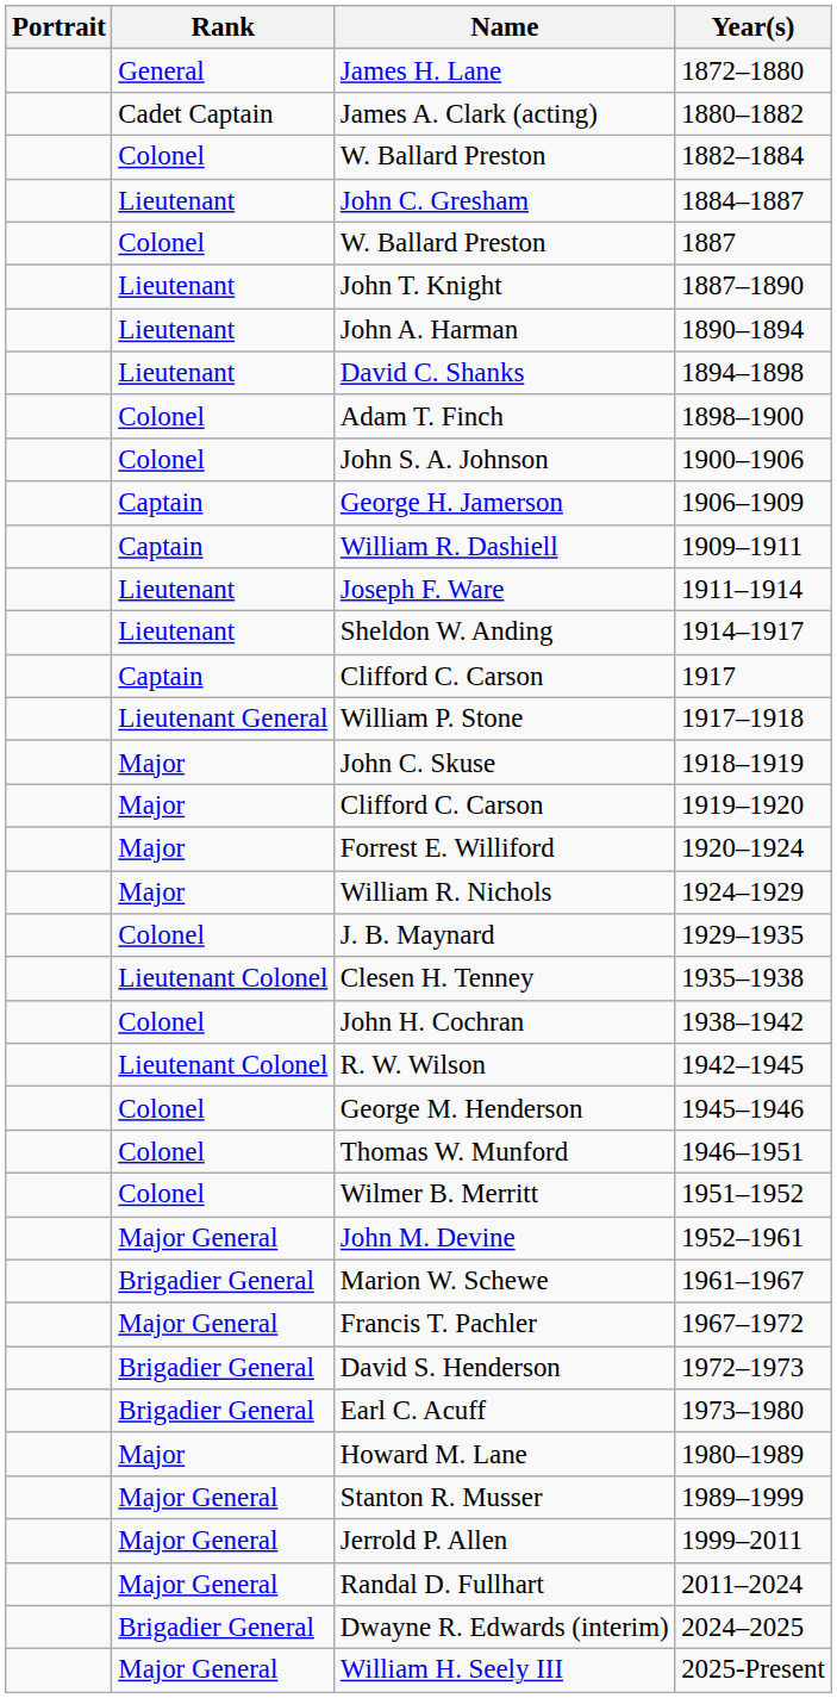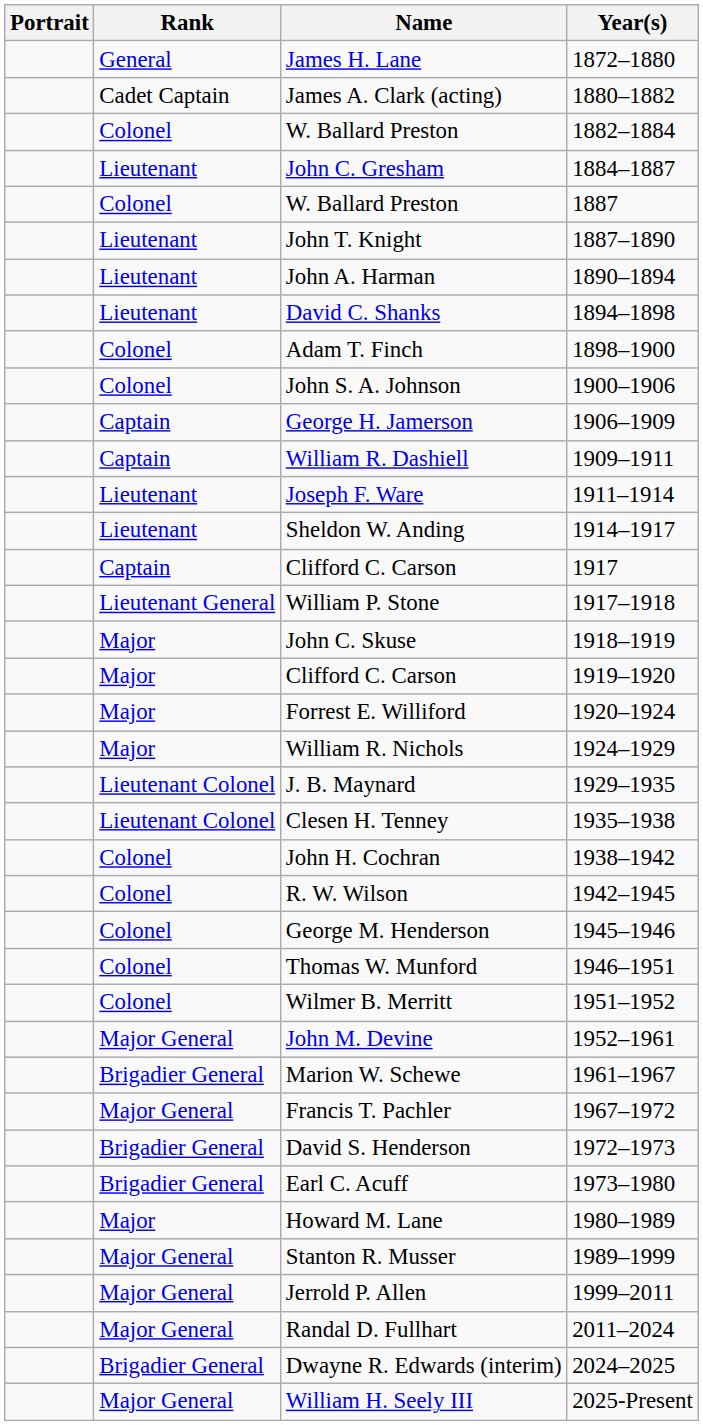J. B. Maynard | Rank: Colonel -> Lieutenant Colonel
R. W. Wilson | Rank: Lieutenant Colonel -> Colonel
